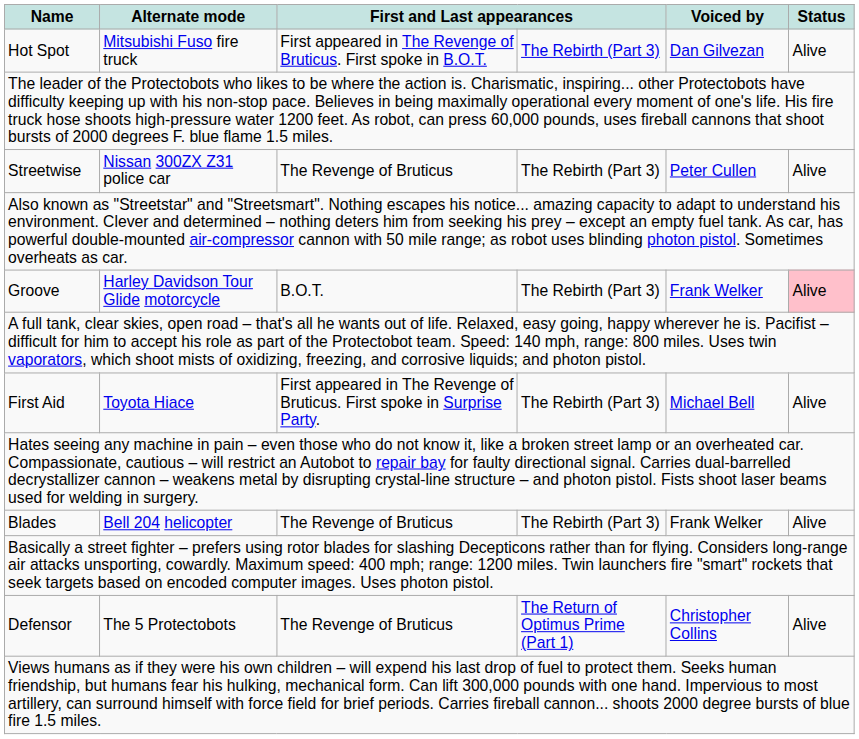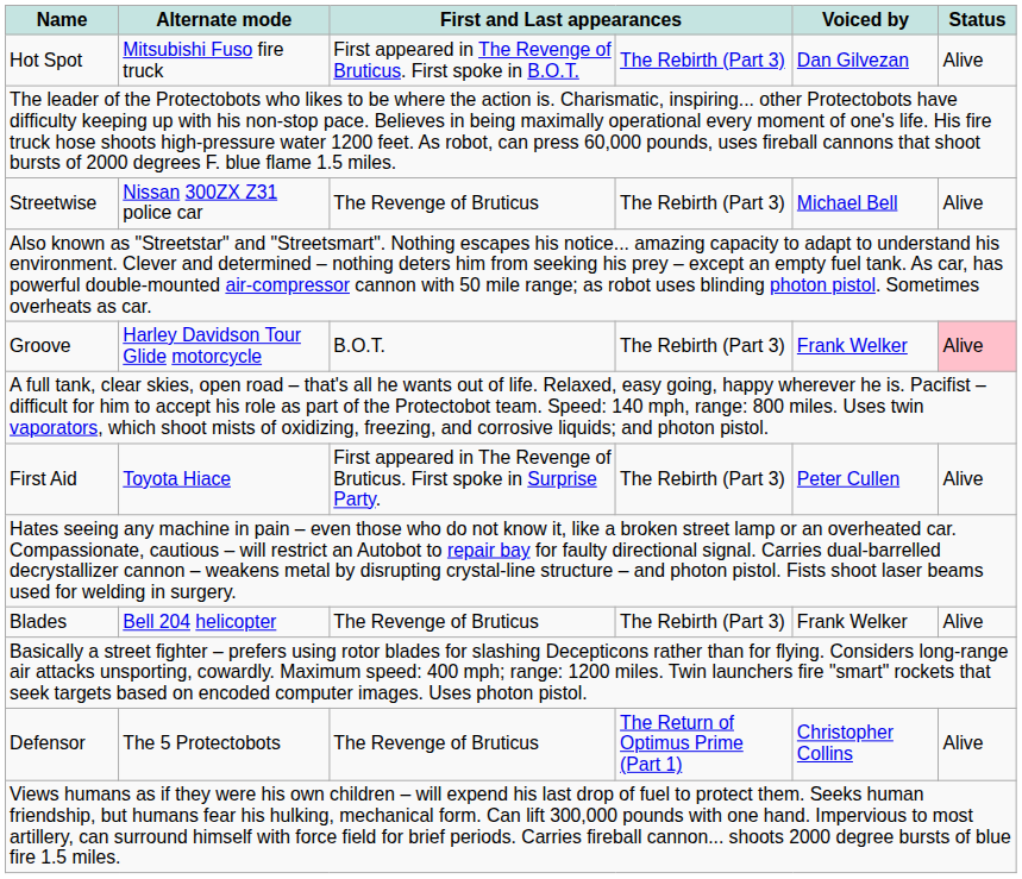Streetwise | Voiced by: Peter Cullen -> Michael Bell
First Aid | Voiced by: Michael Bell -> Peter Cullen
